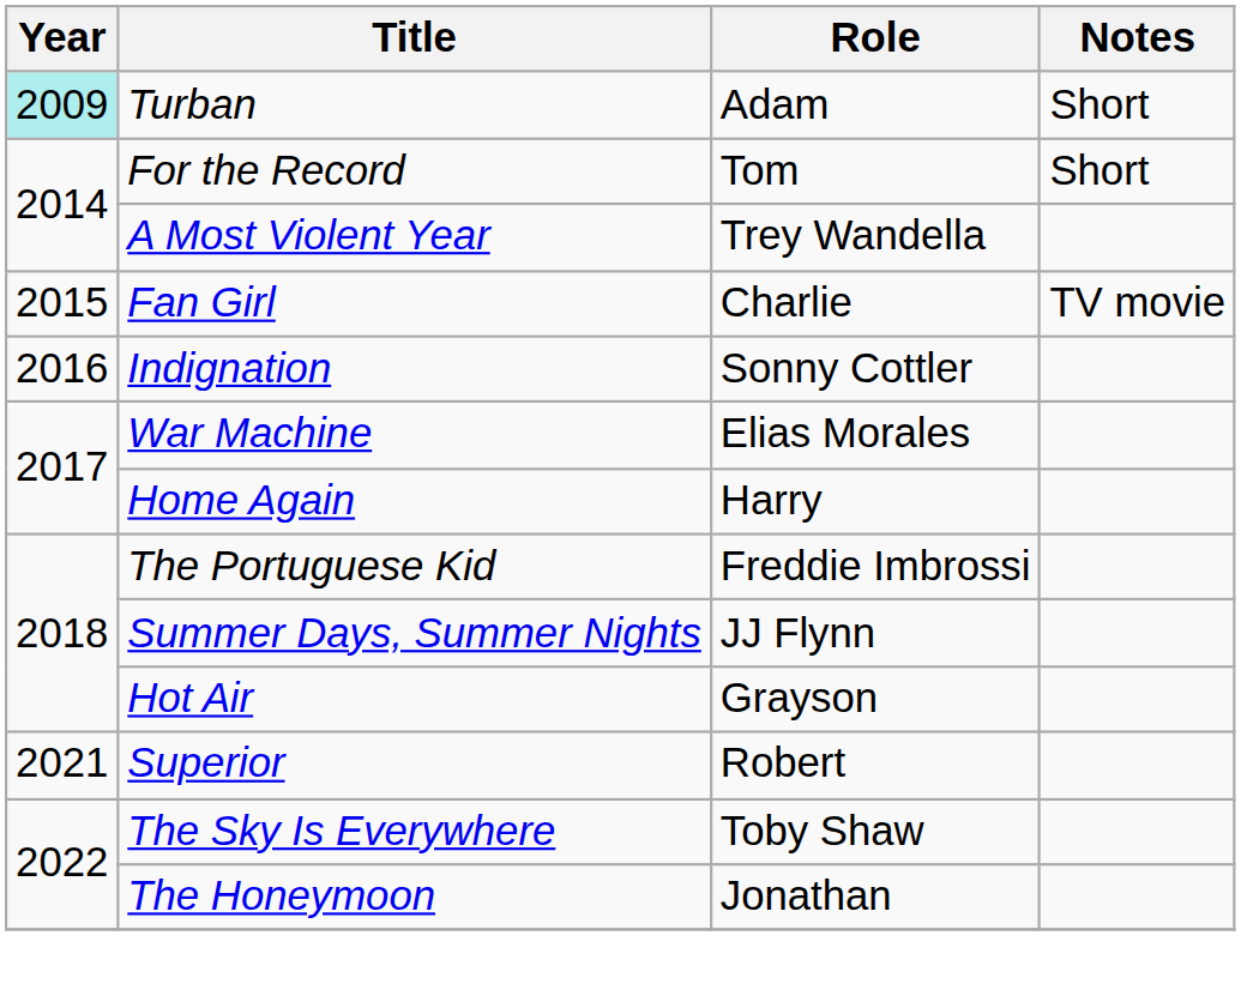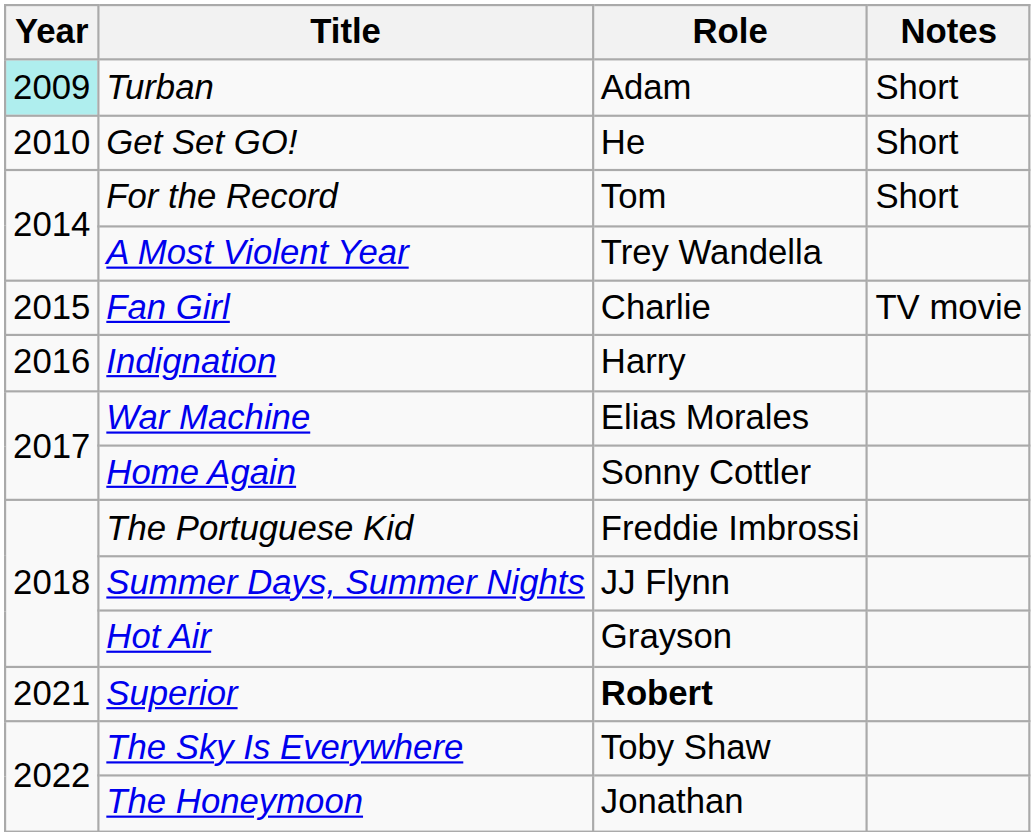+ row: 2010 | Get Set GO! | He | Short
Indignation | Role: Sonny Cottler -> Harry
Home Again | Role: Harry -> Sonny Cottler
Superior | Role: normal -> bold
